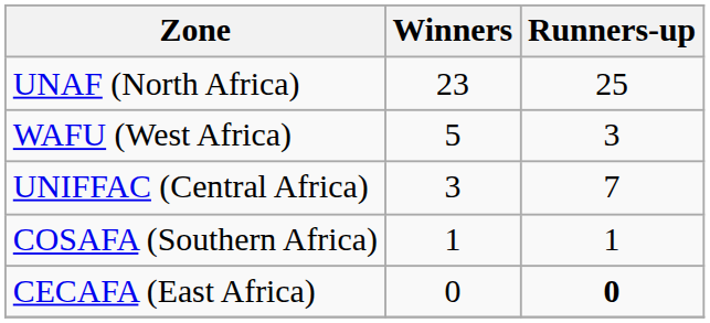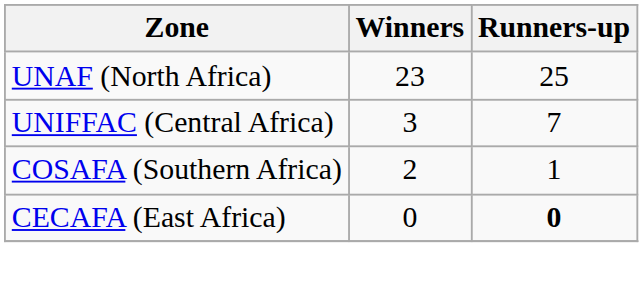- row: WAFU (West Africa) | 5 | 3
COSAFA (Southern Africa) | Winners: 1 -> 2
